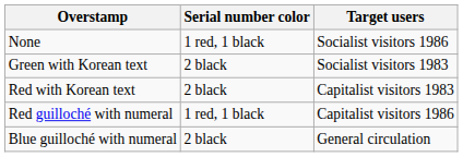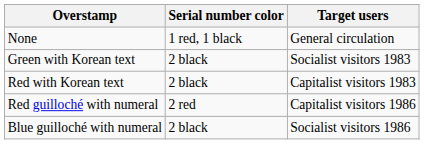None | Target users: Socialist visitors 1986 -> General circulation
Red guilloché with numeral | Serial number color: 1 red, 1 black -> 2 red
Blue guilloché with numeral | Target users: General circulation -> Socialist visitors 1986
